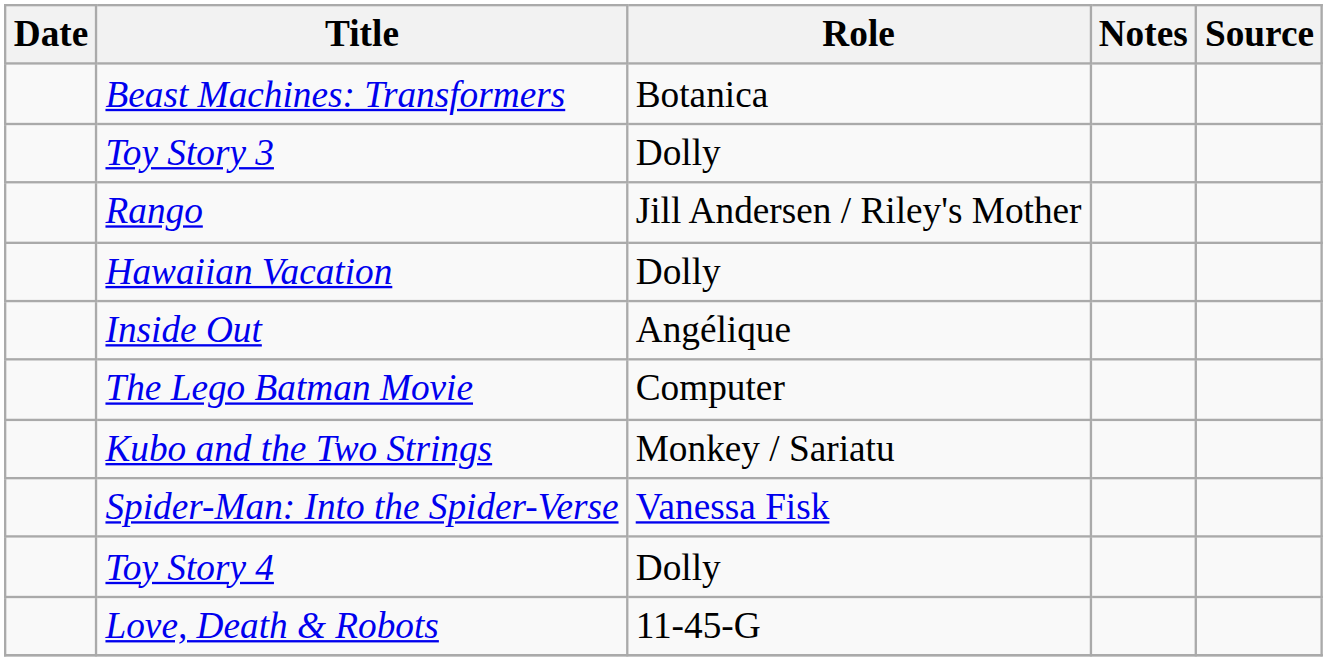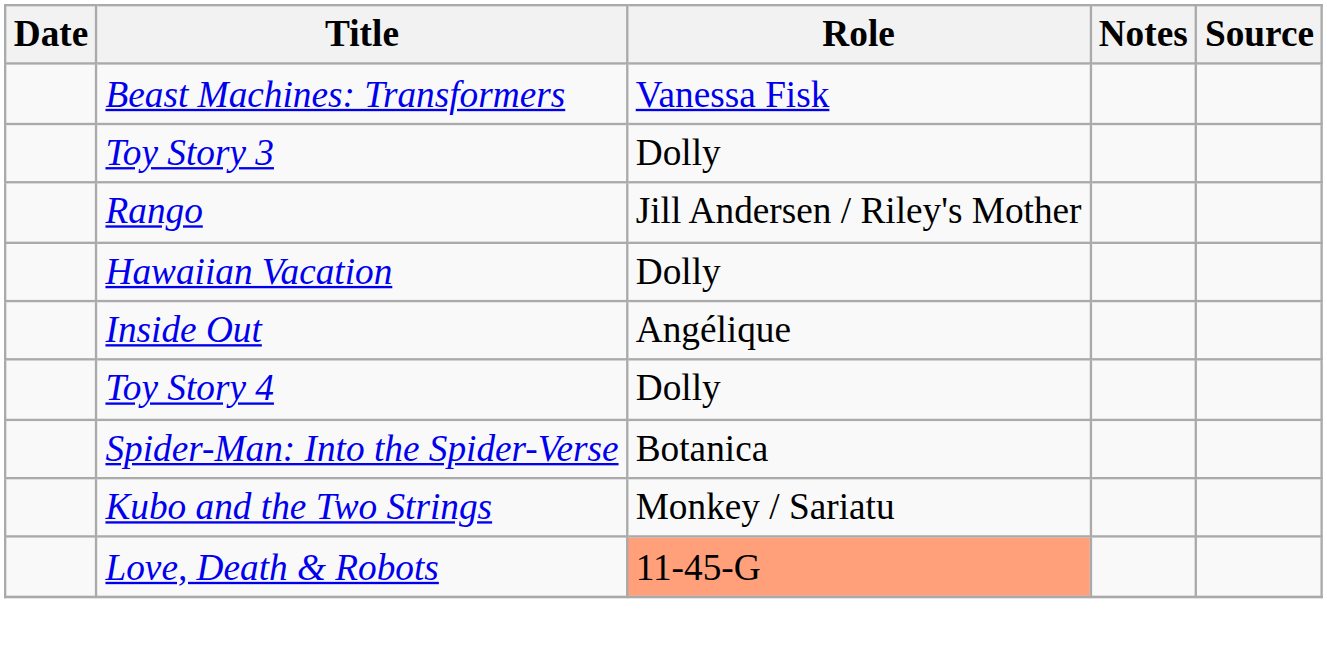Beast Machines: Transformers | Role: Botanica -> Vanessa Fisk
- row: The Lego Batman Movie | Computer
rows swapped: Kubo and the Two Strings <-> Toy Story 4
Spider-Man: Into the Spider-Verse | Role: Vanessa Fisk -> Botanica
Love, Death & Robots | Role: no background -> lightsalmon background
